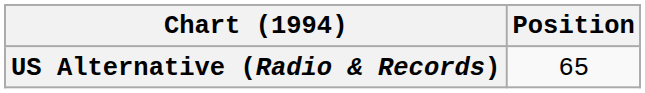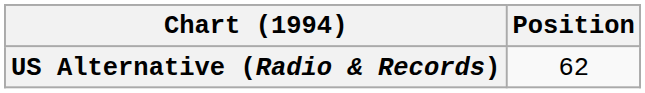US Alternative (Radio & Records) | Position: 65 -> 62
